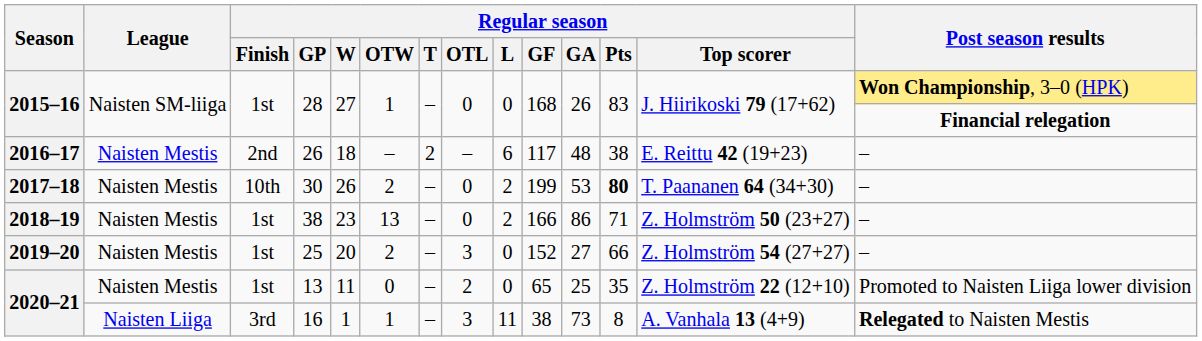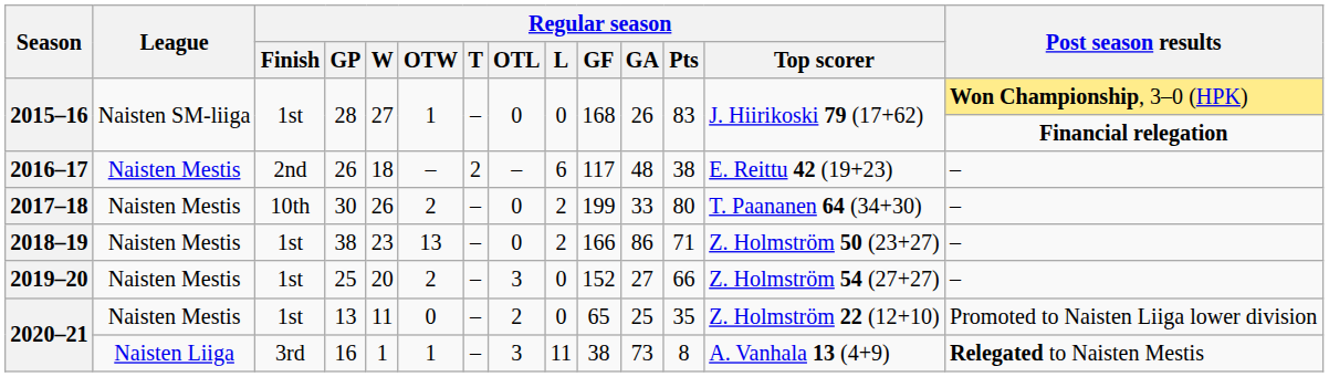30 | Regular season / GA: 53 -> 33
30 | Regular season / Pts: bold -> normal
